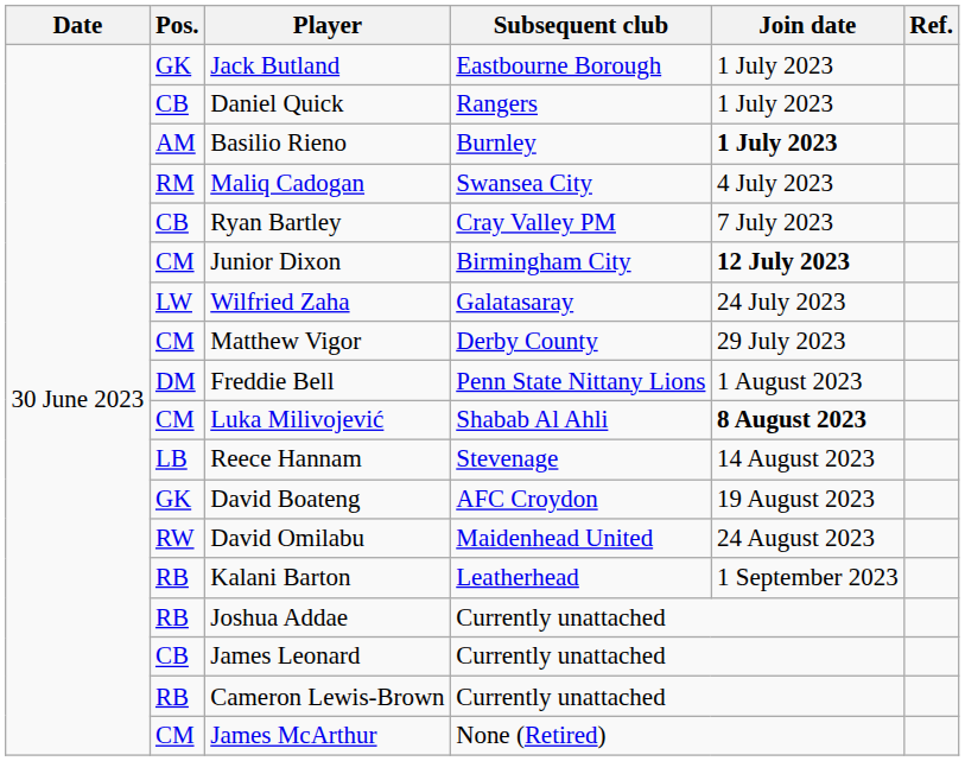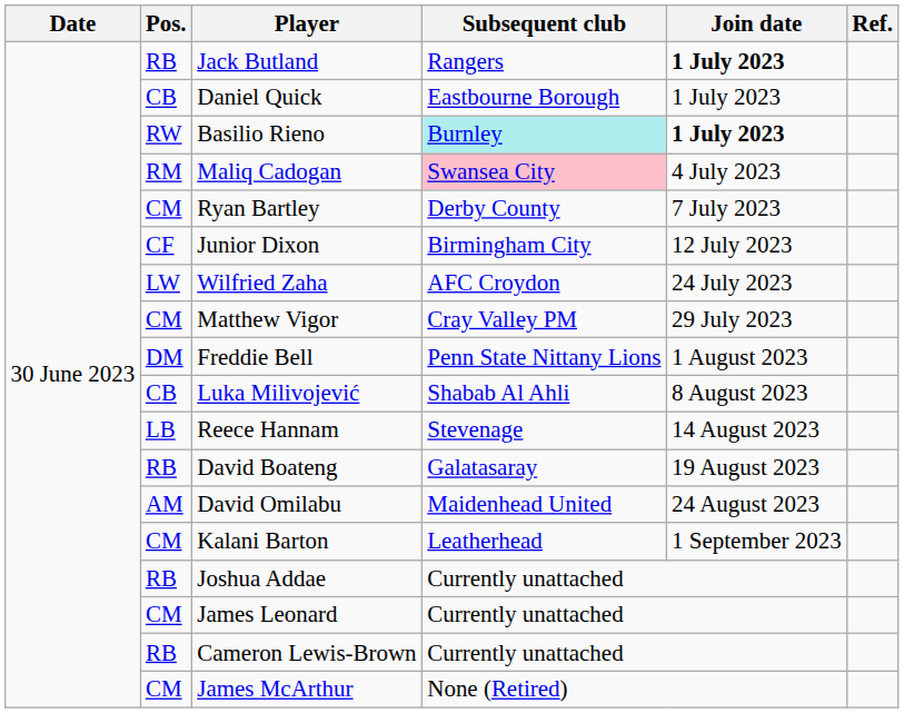Jack Butland | Pos.: GK -> RB
Jack Butland | Subsequent club: Eastbourne Borough -> Rangers
Jack Butland | Join date: normal -> bold
Daniel Quick | Subsequent club: Rangers -> Eastbourne Borough
Basilio Rieno | Pos.: AM -> RW
Basilio Rieno | Subsequent club: no background -> paleturquoise background
Maliq Cadogan | Subsequent club: no background -> pink background
Ryan Bartley | Pos.: CB -> CM
Ryan Bartley | Subsequent club: Cray Valley PM -> Derby County
Junior Dixon | Pos.: CM -> CF
Junior Dixon | Join date: bold -> normal
Wilfried Zaha | Subsequent club: Galatasaray -> AFC Croydon
Matthew Vigor | Subsequent club: Derby County -> Cray Valley PM
Luka Milivojević | Pos.: CM -> CB
Luka Milivojević | Join date: bold -> normal
David Boateng | Pos.: GK -> RB
David Boateng | Subsequent club: AFC Croydon -> Galatasaray
David Omilabu | Pos.: RW -> AM
Kalani Barton | Pos.: RB -> CM
James Leonard | Pos.: CB -> CM
